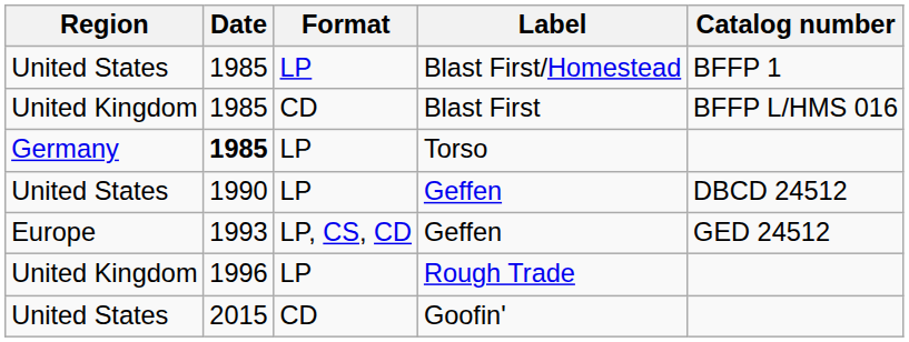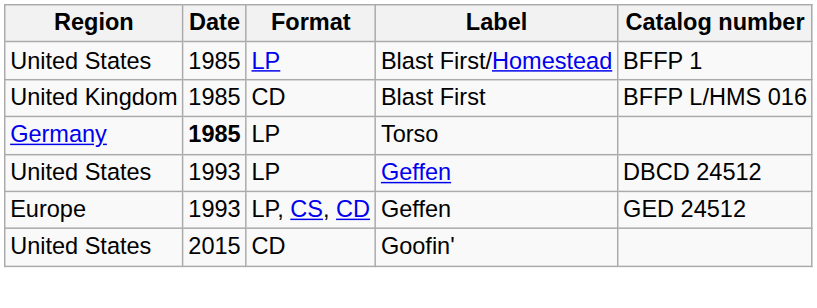United States / Geffen | Date: 1990 -> 1993
- row: United Kingdom | 1996 | LP | Rough Trade
